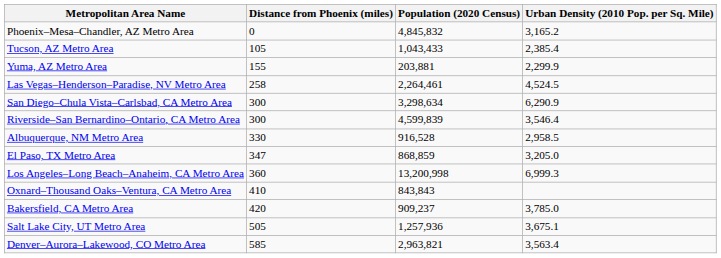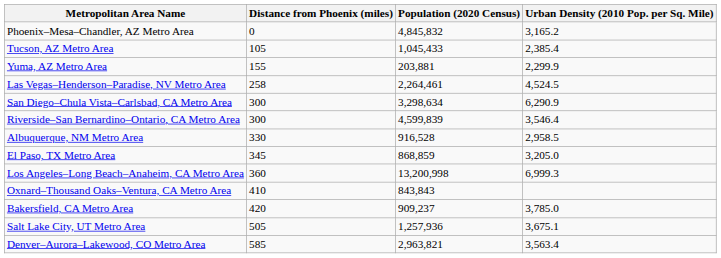Tucson, AZ Metro Area | Population (2020 Census): 1,043,433 -> 1,045,433
El Paso, TX Metro Area | Distance from Phoenix (miles): 347 -> 345
